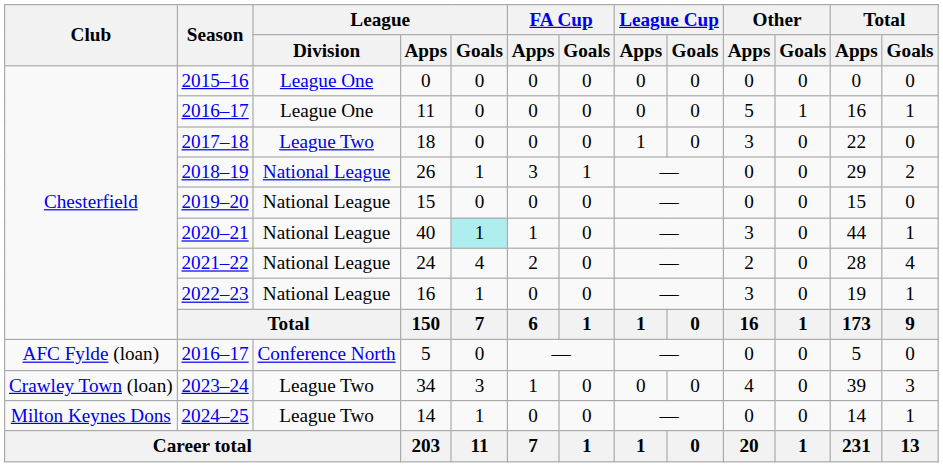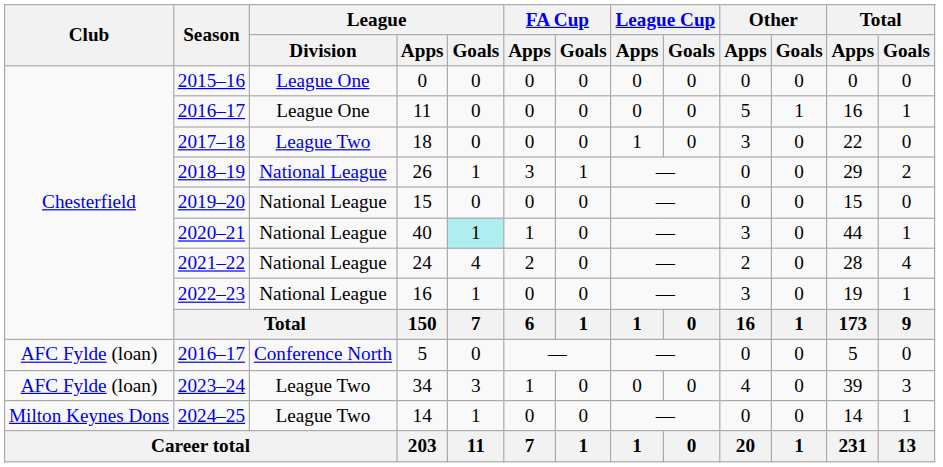34 | Club: Crawley Town (loan) -> AFC Fylde (loan)
